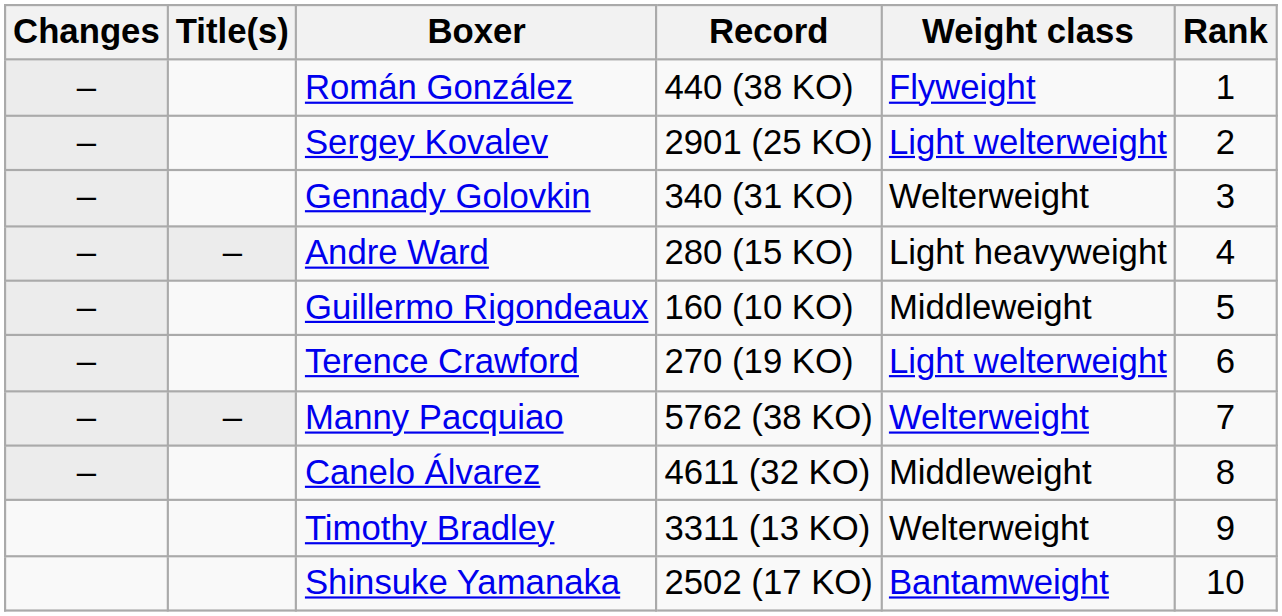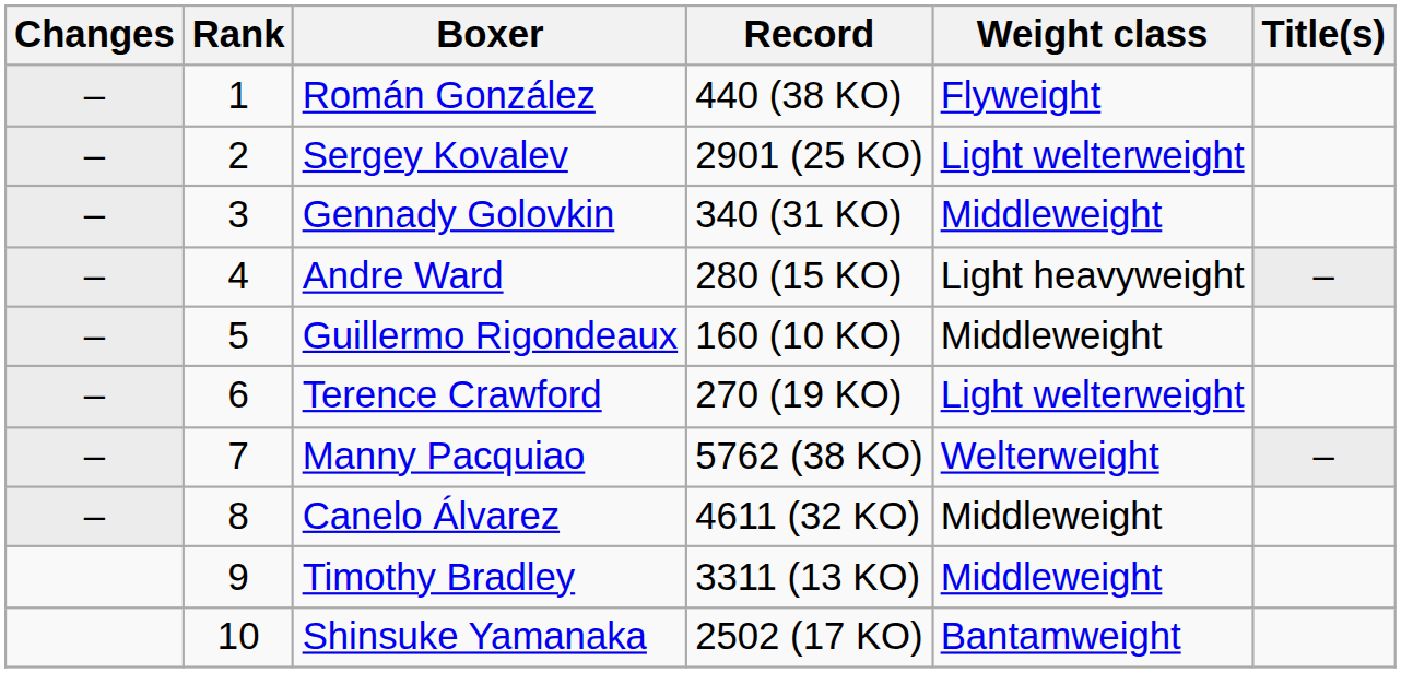columns swapped: Rank <-> Title(s)
Gennady Golovkin | Weight class: Welterweight -> Middleweight
Timothy Bradley | Weight class: Welterweight -> Middleweight
